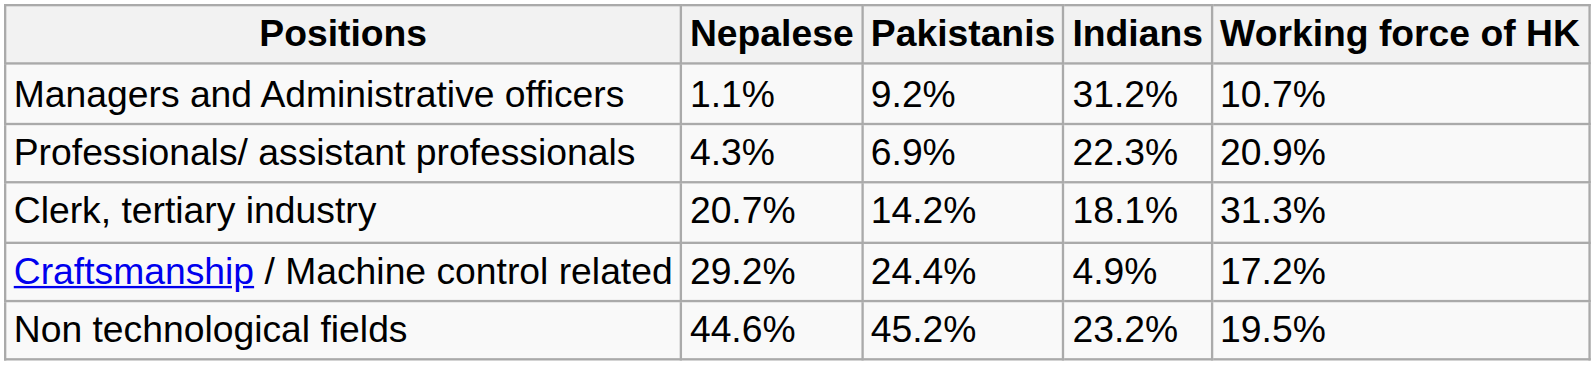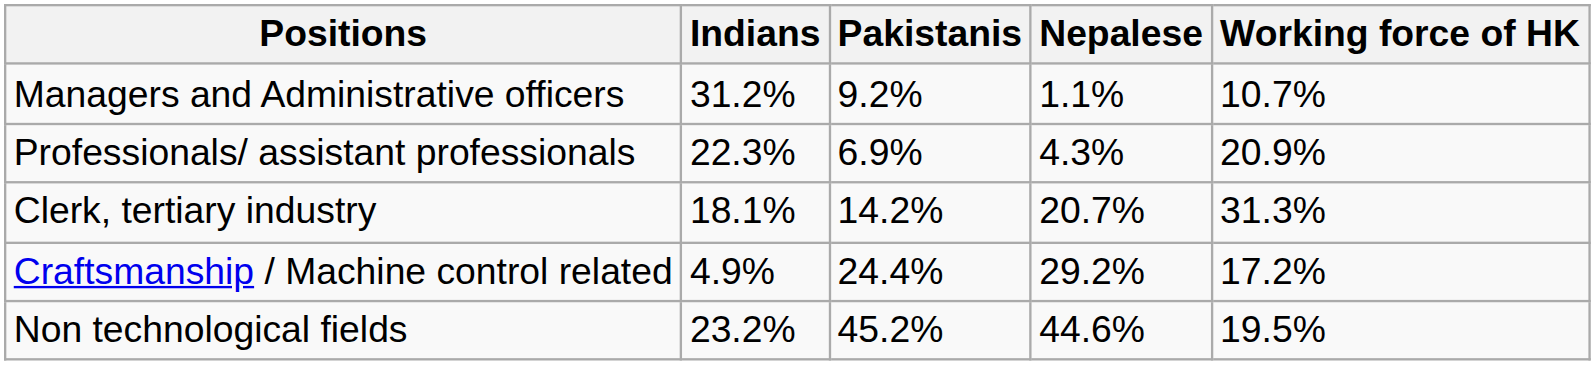columns swapped: Indians <-> Nepalese
